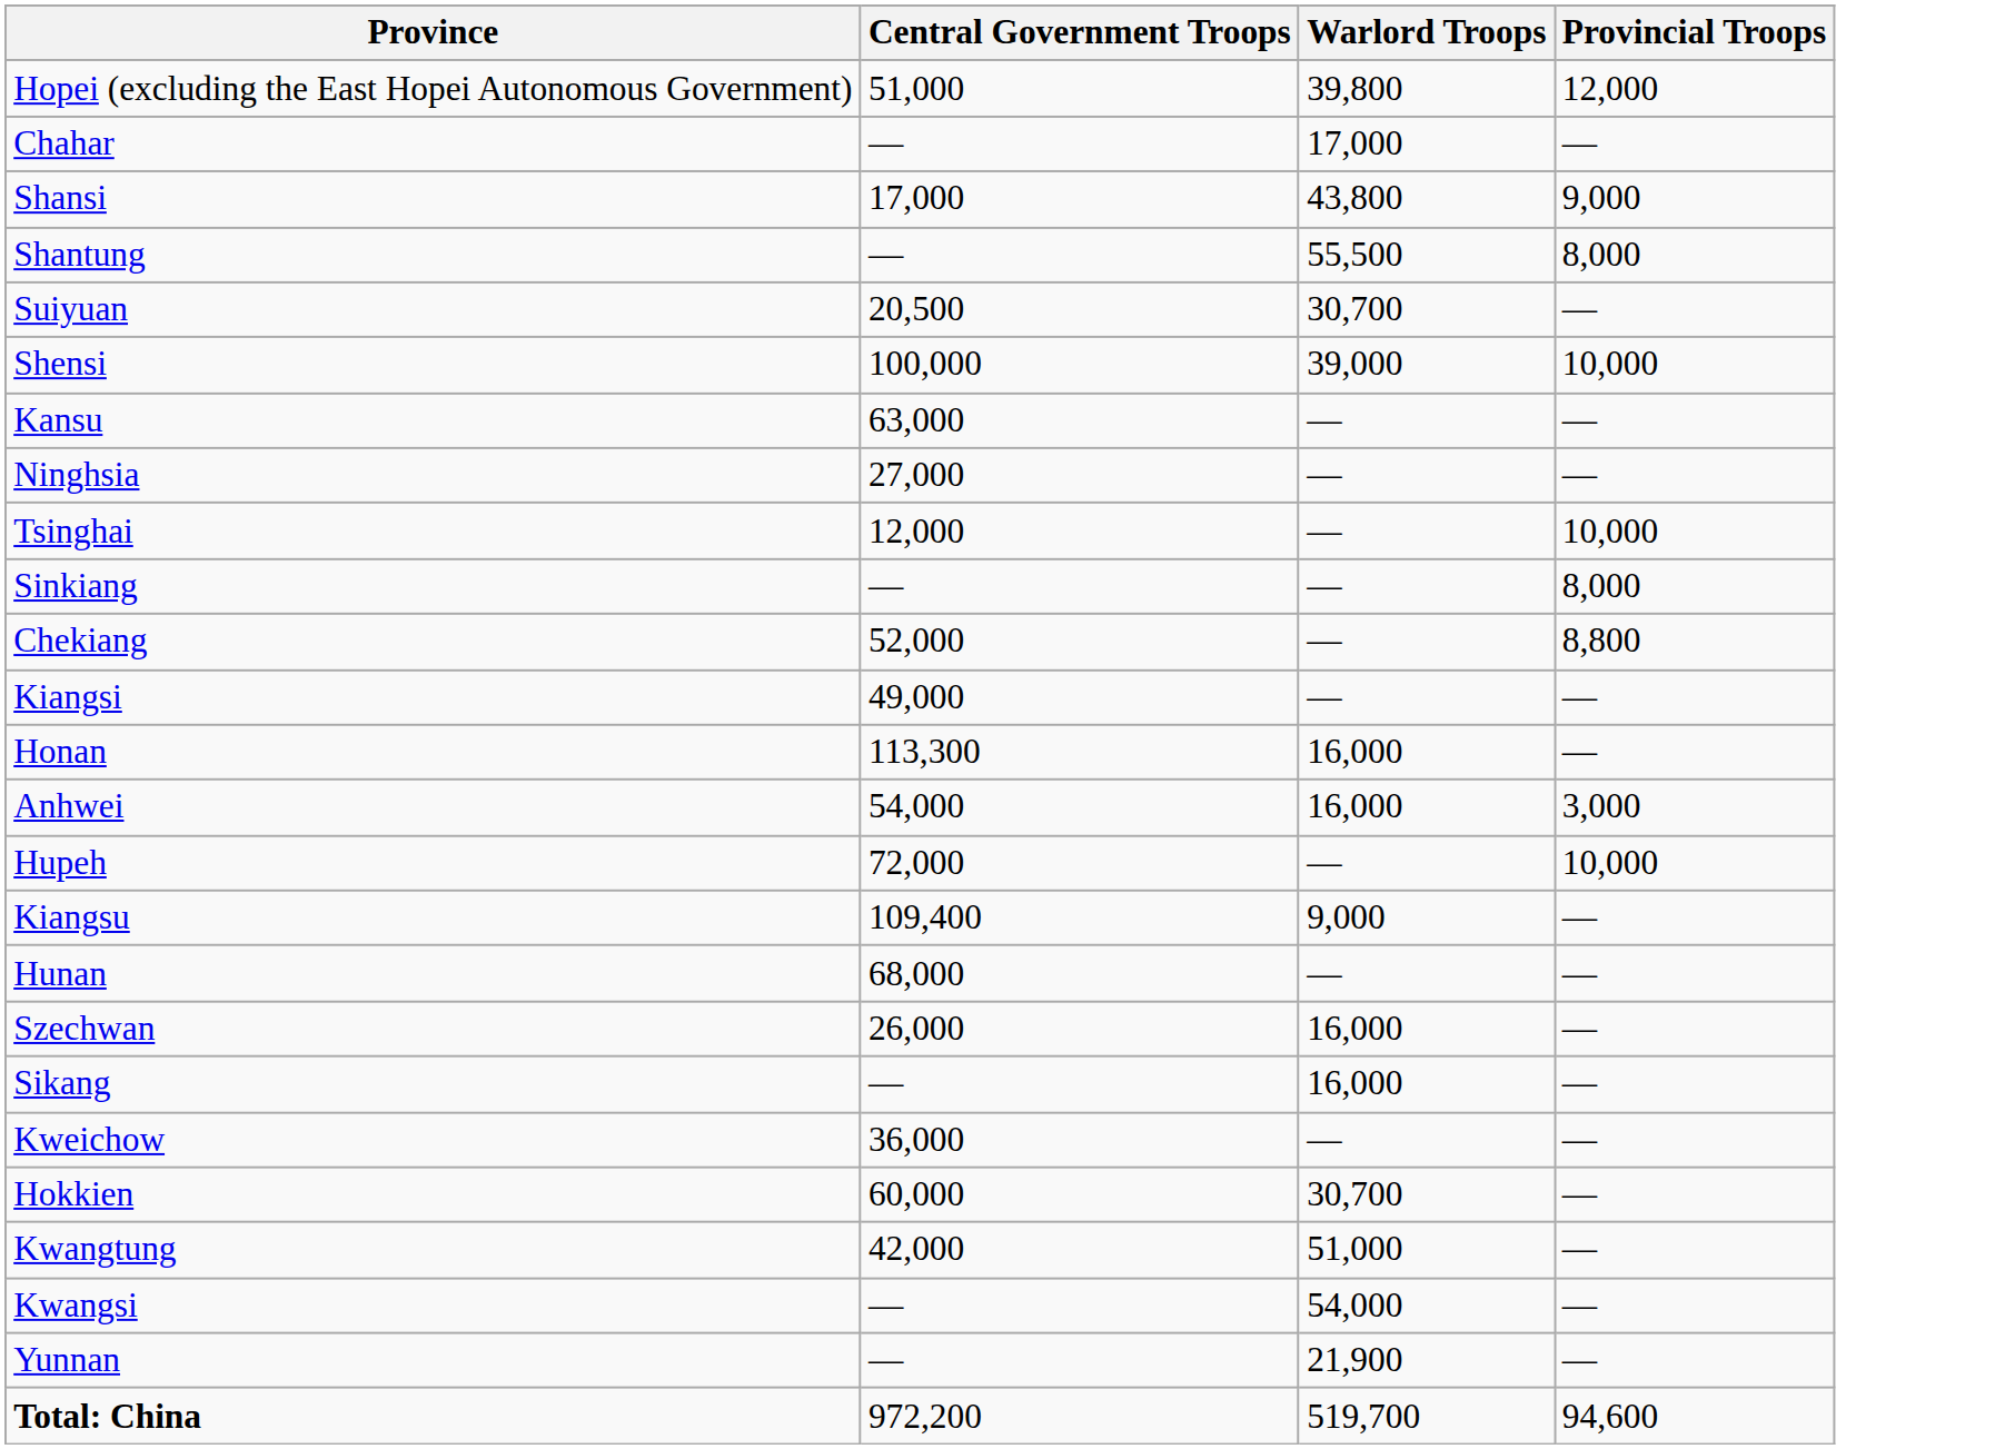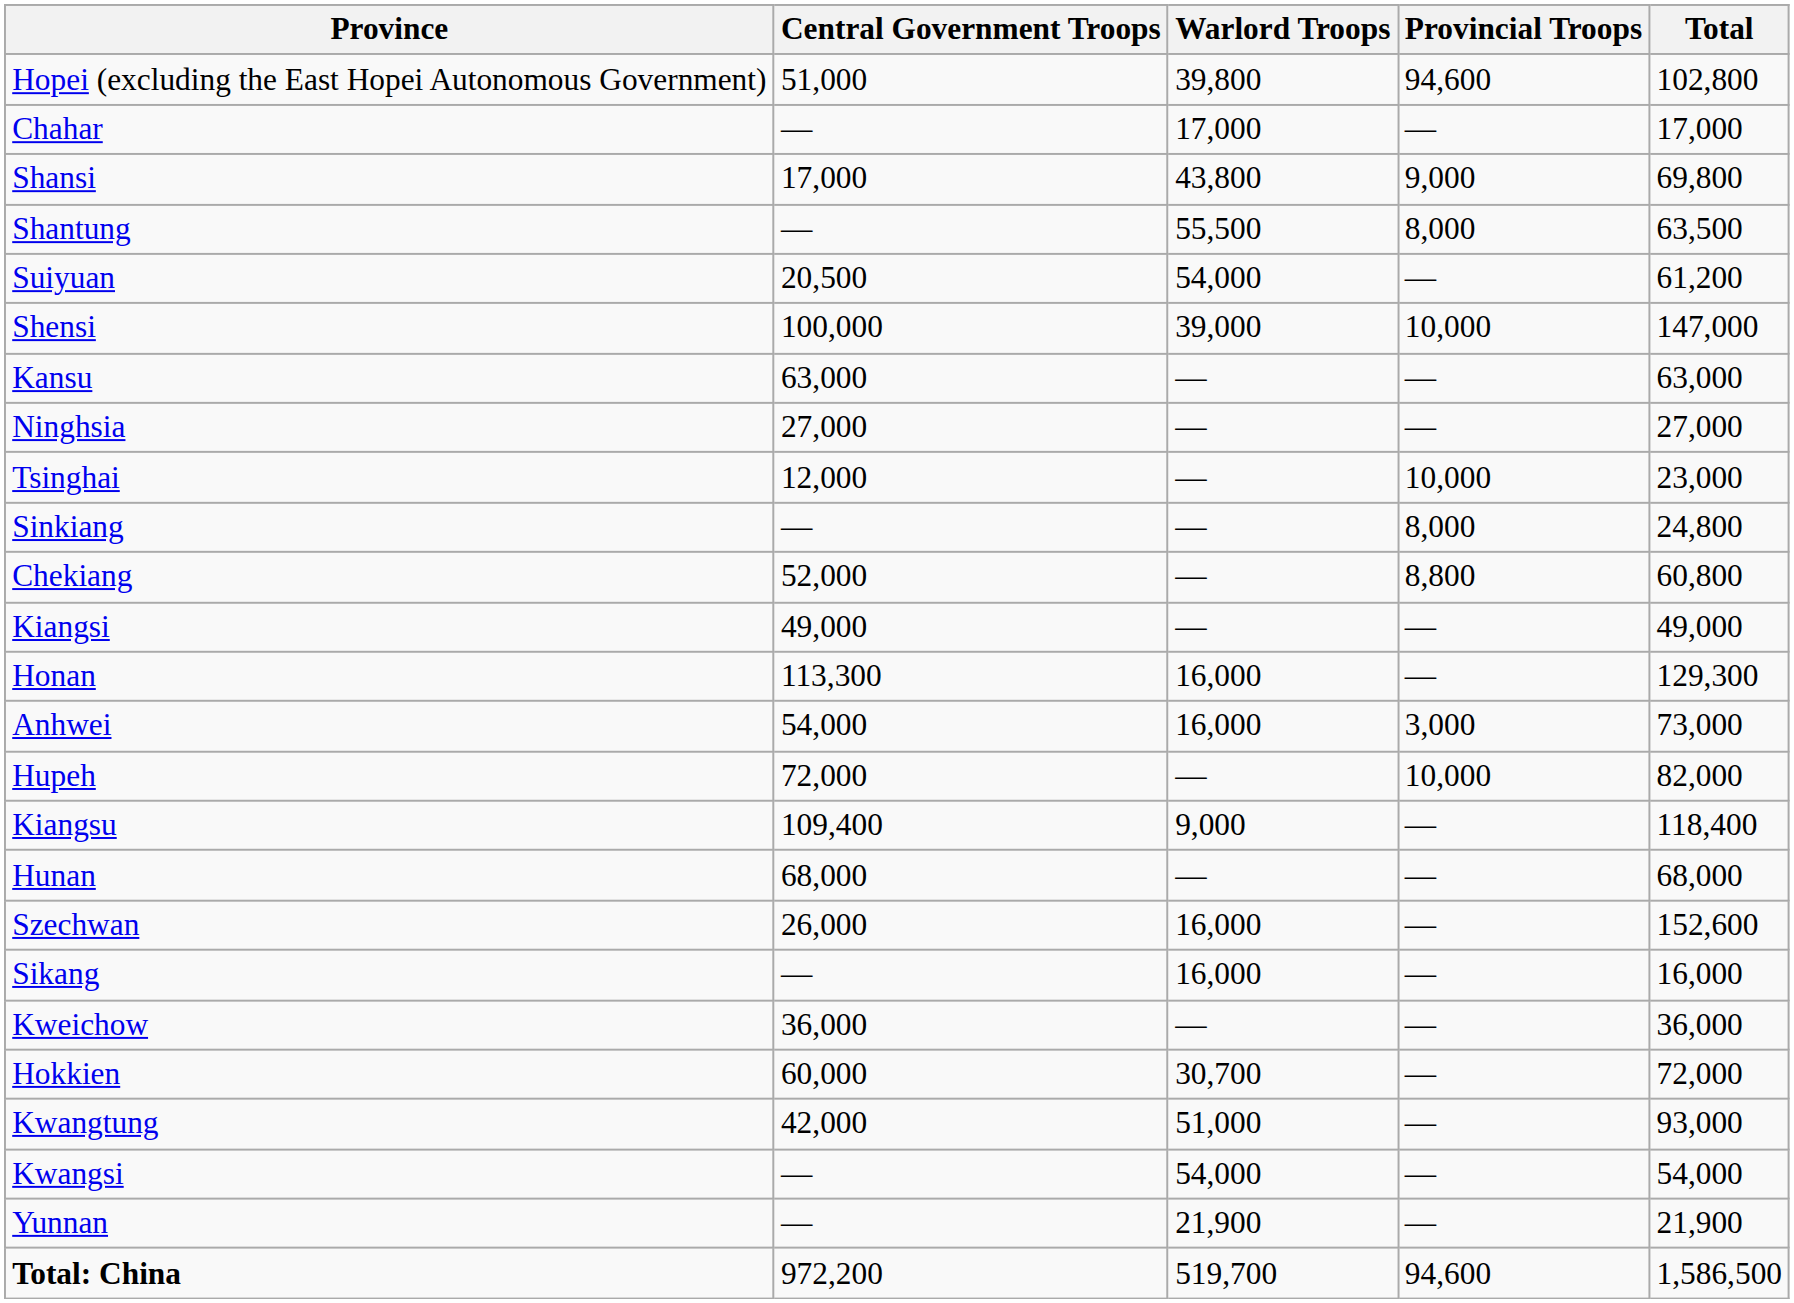+ column: Total | 102,800 | 17,000 | 69,800 | 63,500 | 61,200 | 147,000 | 63,000 | 27,000 | 23,000 | 24,800 | 60,800 | 49,000 | 129,300 | 73,000 | 82,000 | 118,400 | 68,000 | 152,600 | 16,000 | 36,000 | 72,000 | 93,000 | 54,000 | 21,900 | 1,586,500
Hopei (excluding the East Hopei Autonomous Government) | Provincial Troops: 12,000 -> 94,600
Suiyuan | Warlord Troops: 30,700 -> 54,000
